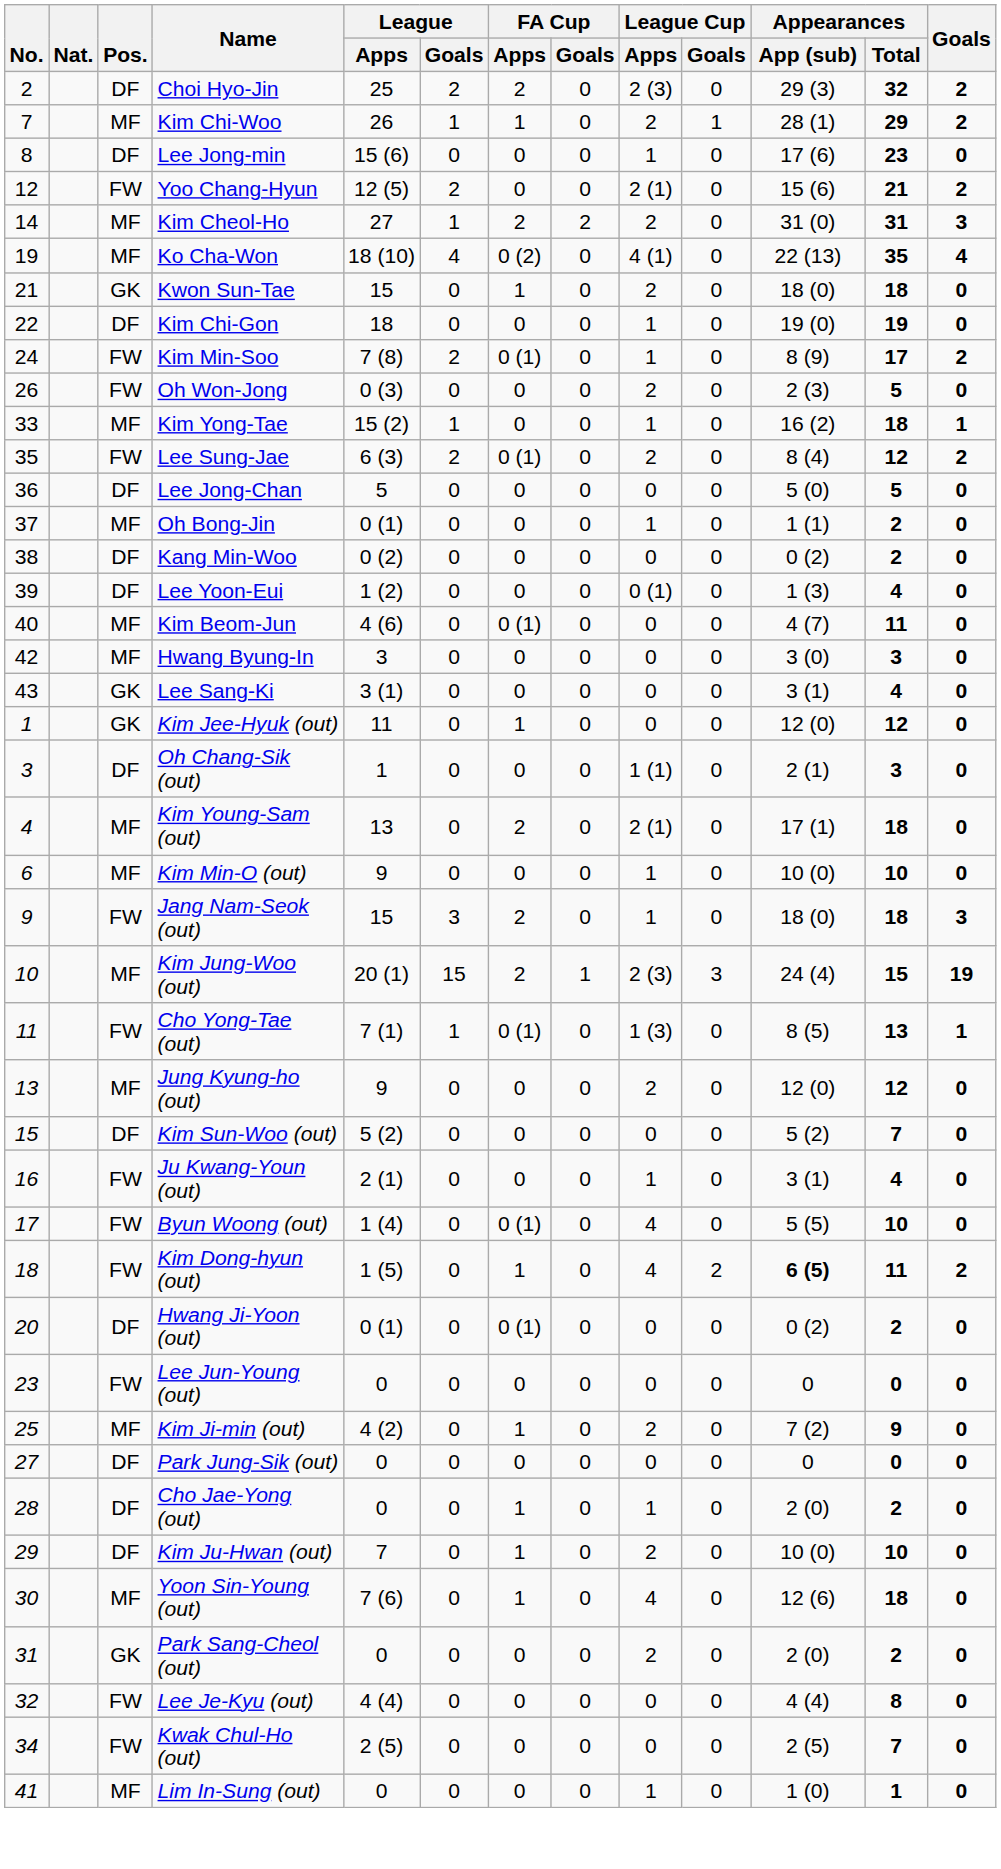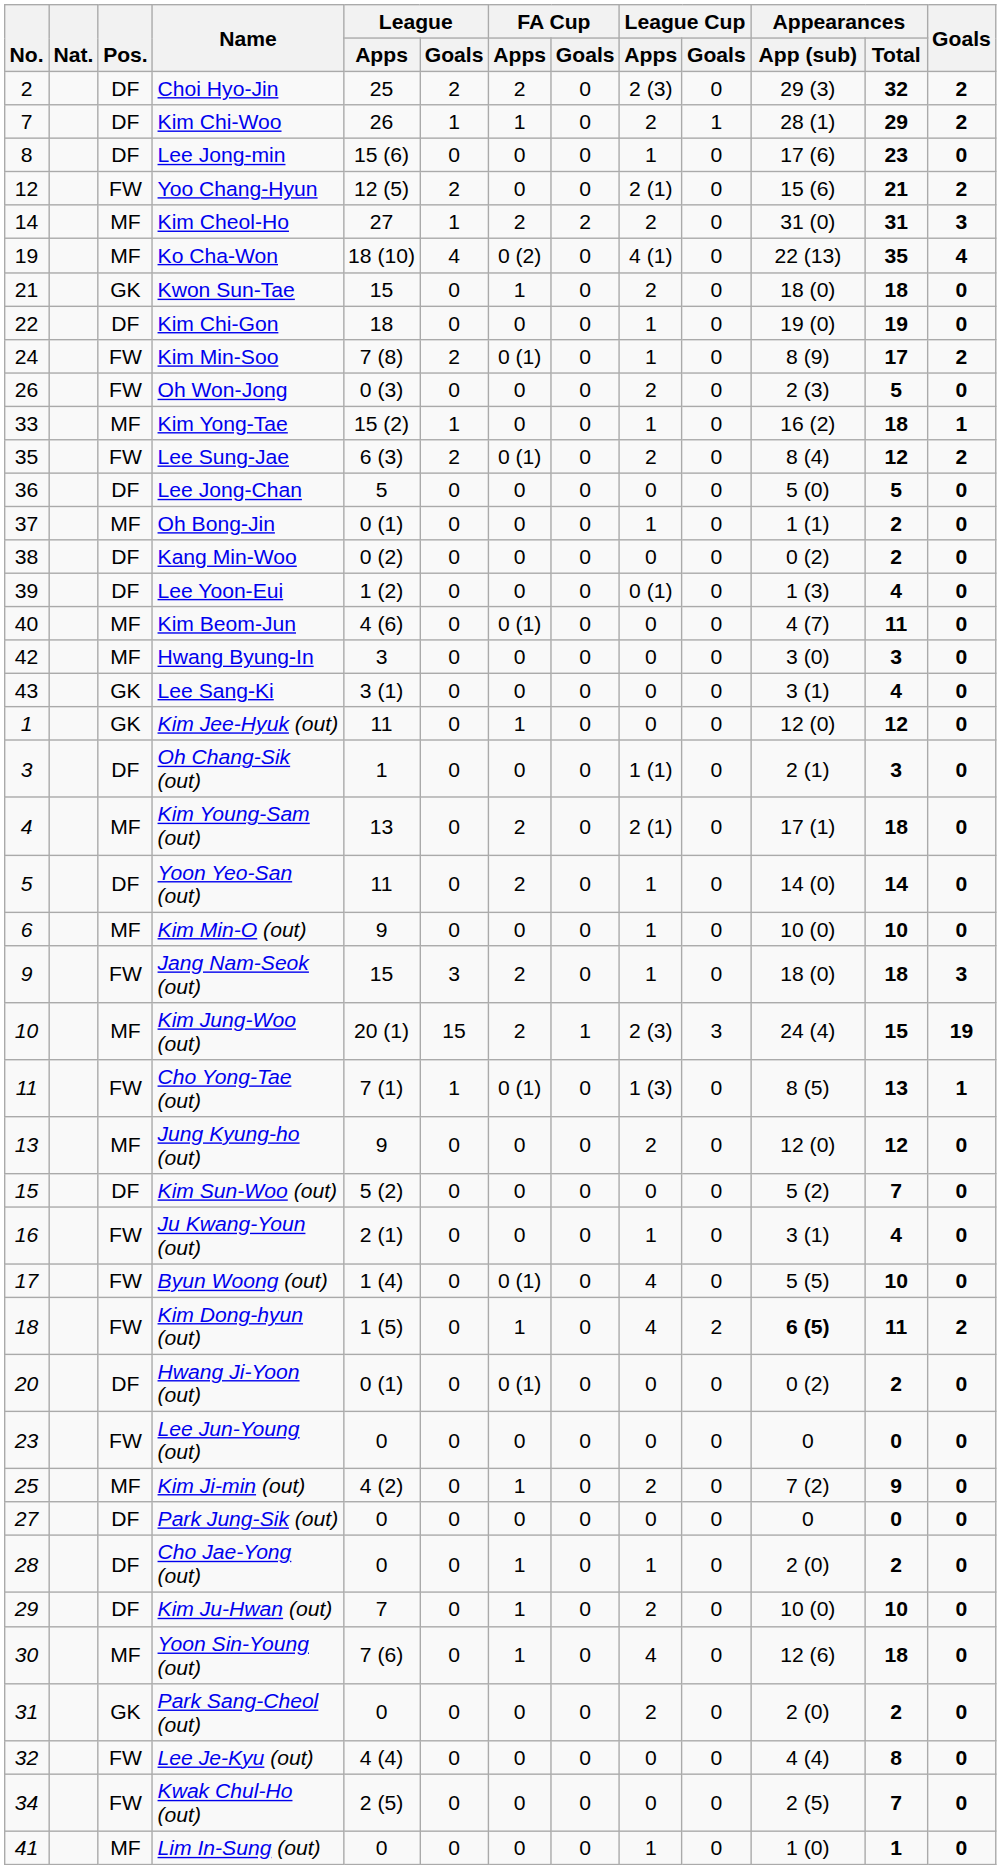Kim Chi-Woo | Pos.: MF -> DF
+ row: 5 | DF | Yoon Yeo-San (out) | 11 | 0 | 2 | 0 | 1 | 0 | 14 (0) | 14 | 0
